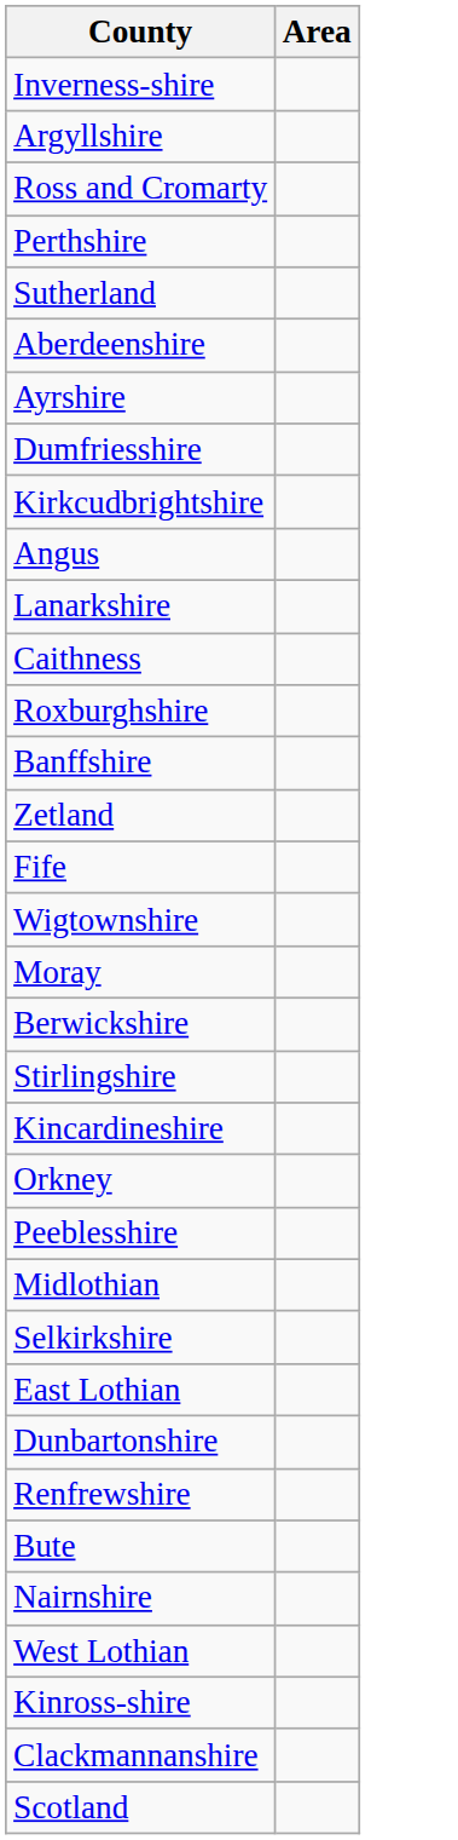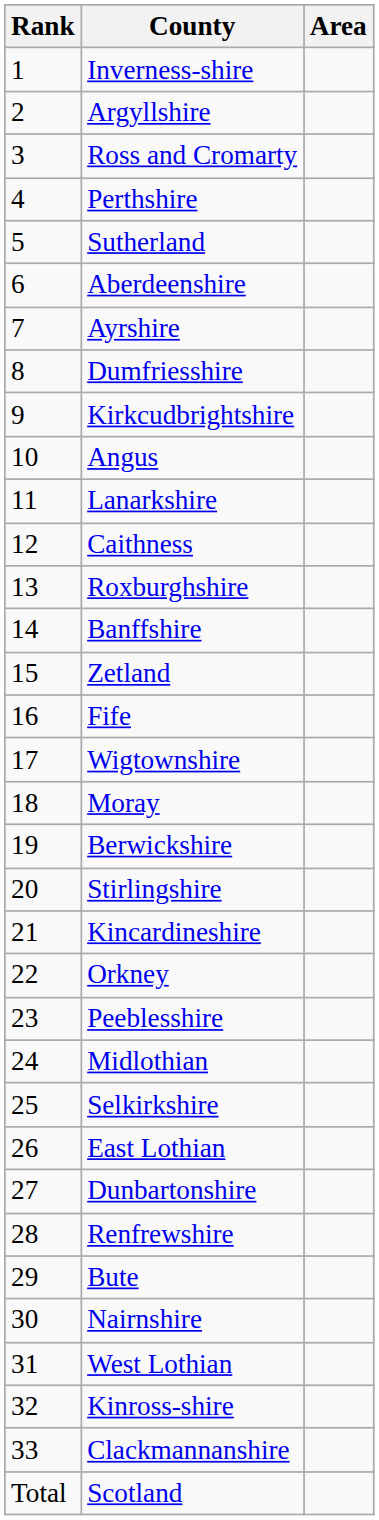+ column: Rank | 1 | 2 | 3 | 4 | 5 | 6 | 7 | 8 | 9 | 10 | 11 | 12 | 13 | 14 | 15 | 16 | 17 | 18 | 19 | 20 | 21 | 22 | 23 | 24 | 25 | 26 | 27 | 28 | 29 | 30 | 31 | 32 | 33 | Total
